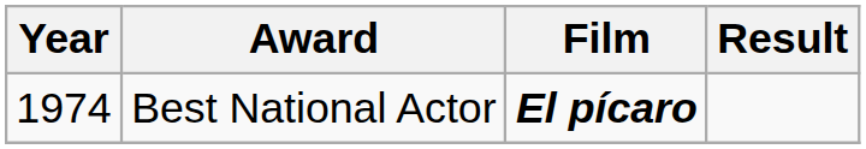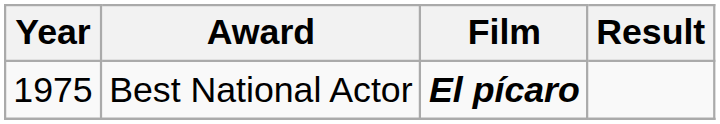Best National Actor | Year: 1974 -> 1975
